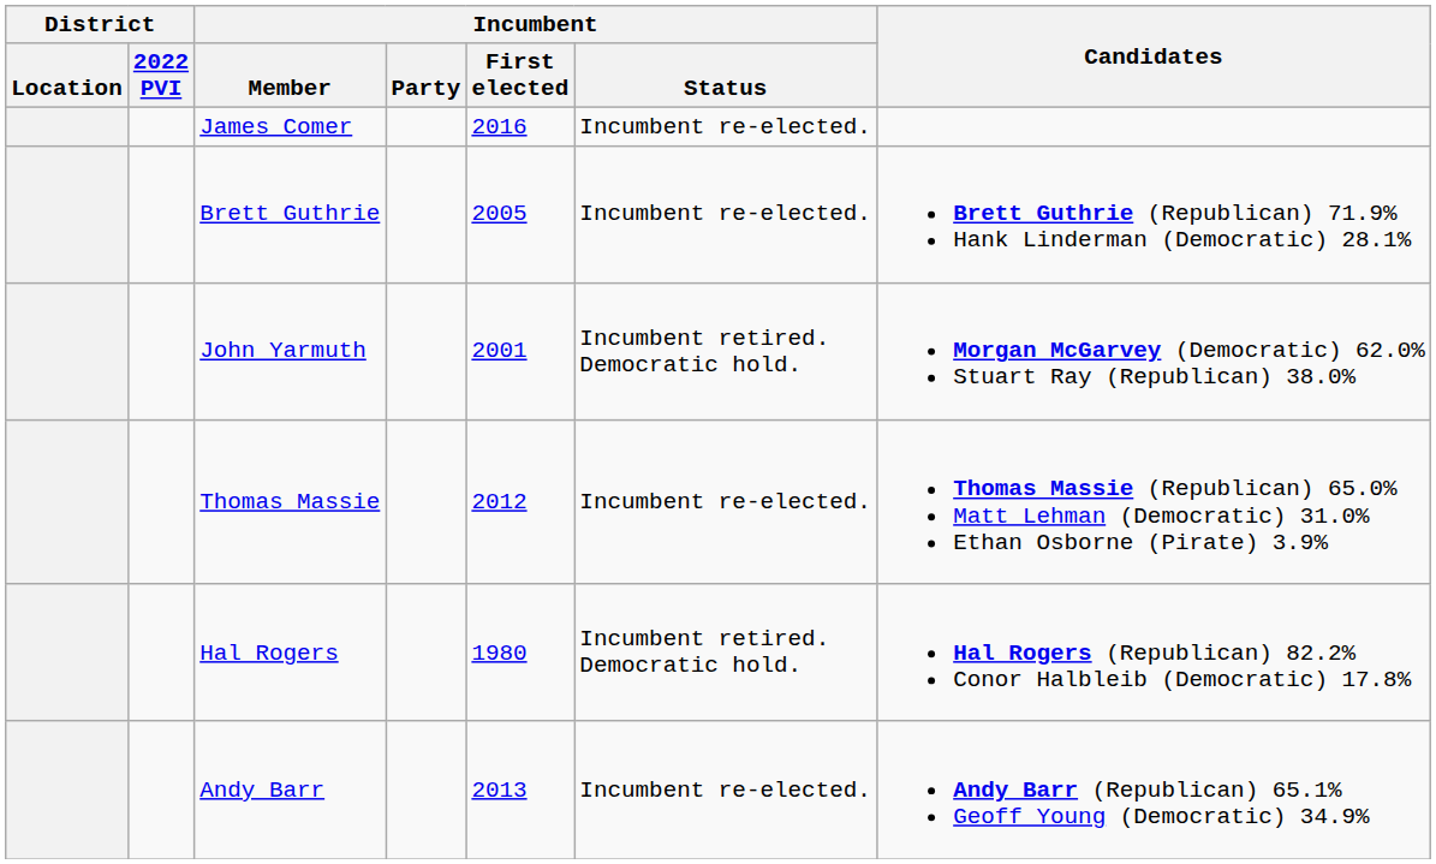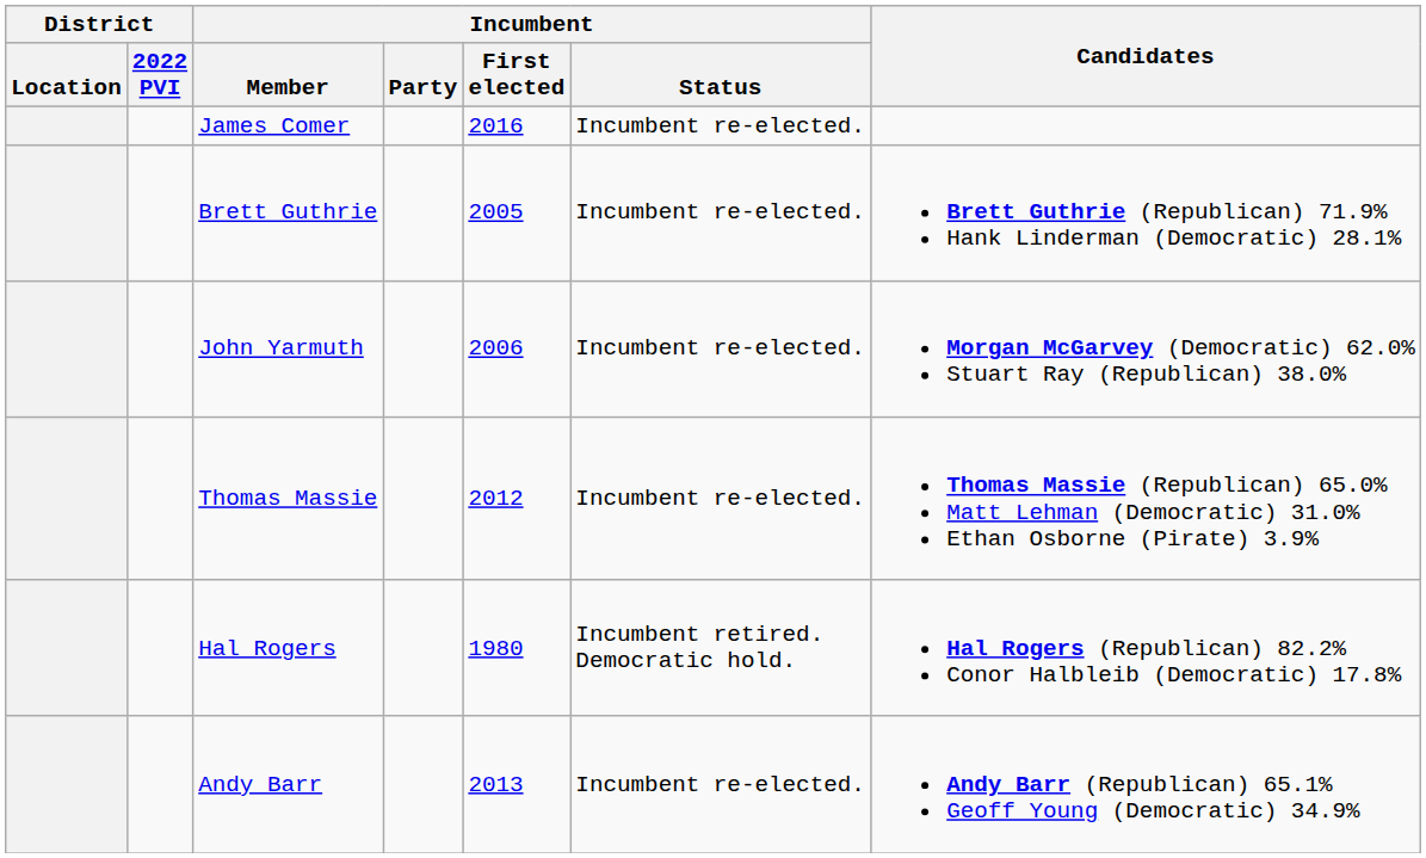John Yarmuth | Incumbent / First elected: 2001 -> 2006
John Yarmuth | Incumbent / Status: Incumbent retired. Democratic hold. -> Incumbent re-elected.
